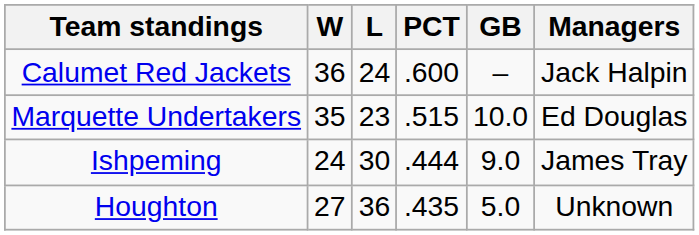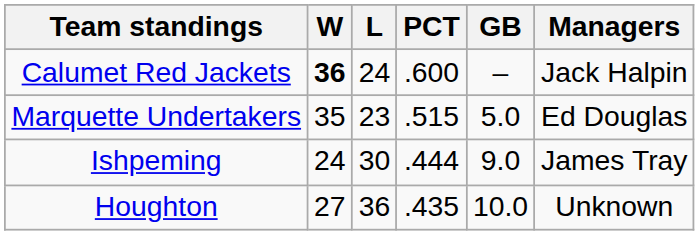Calumet Red Jackets | W: normal -> bold
Marquette Undertakers | GB: 10.0 -> 5.0
Houghton | GB: 5.0 -> 10.0
